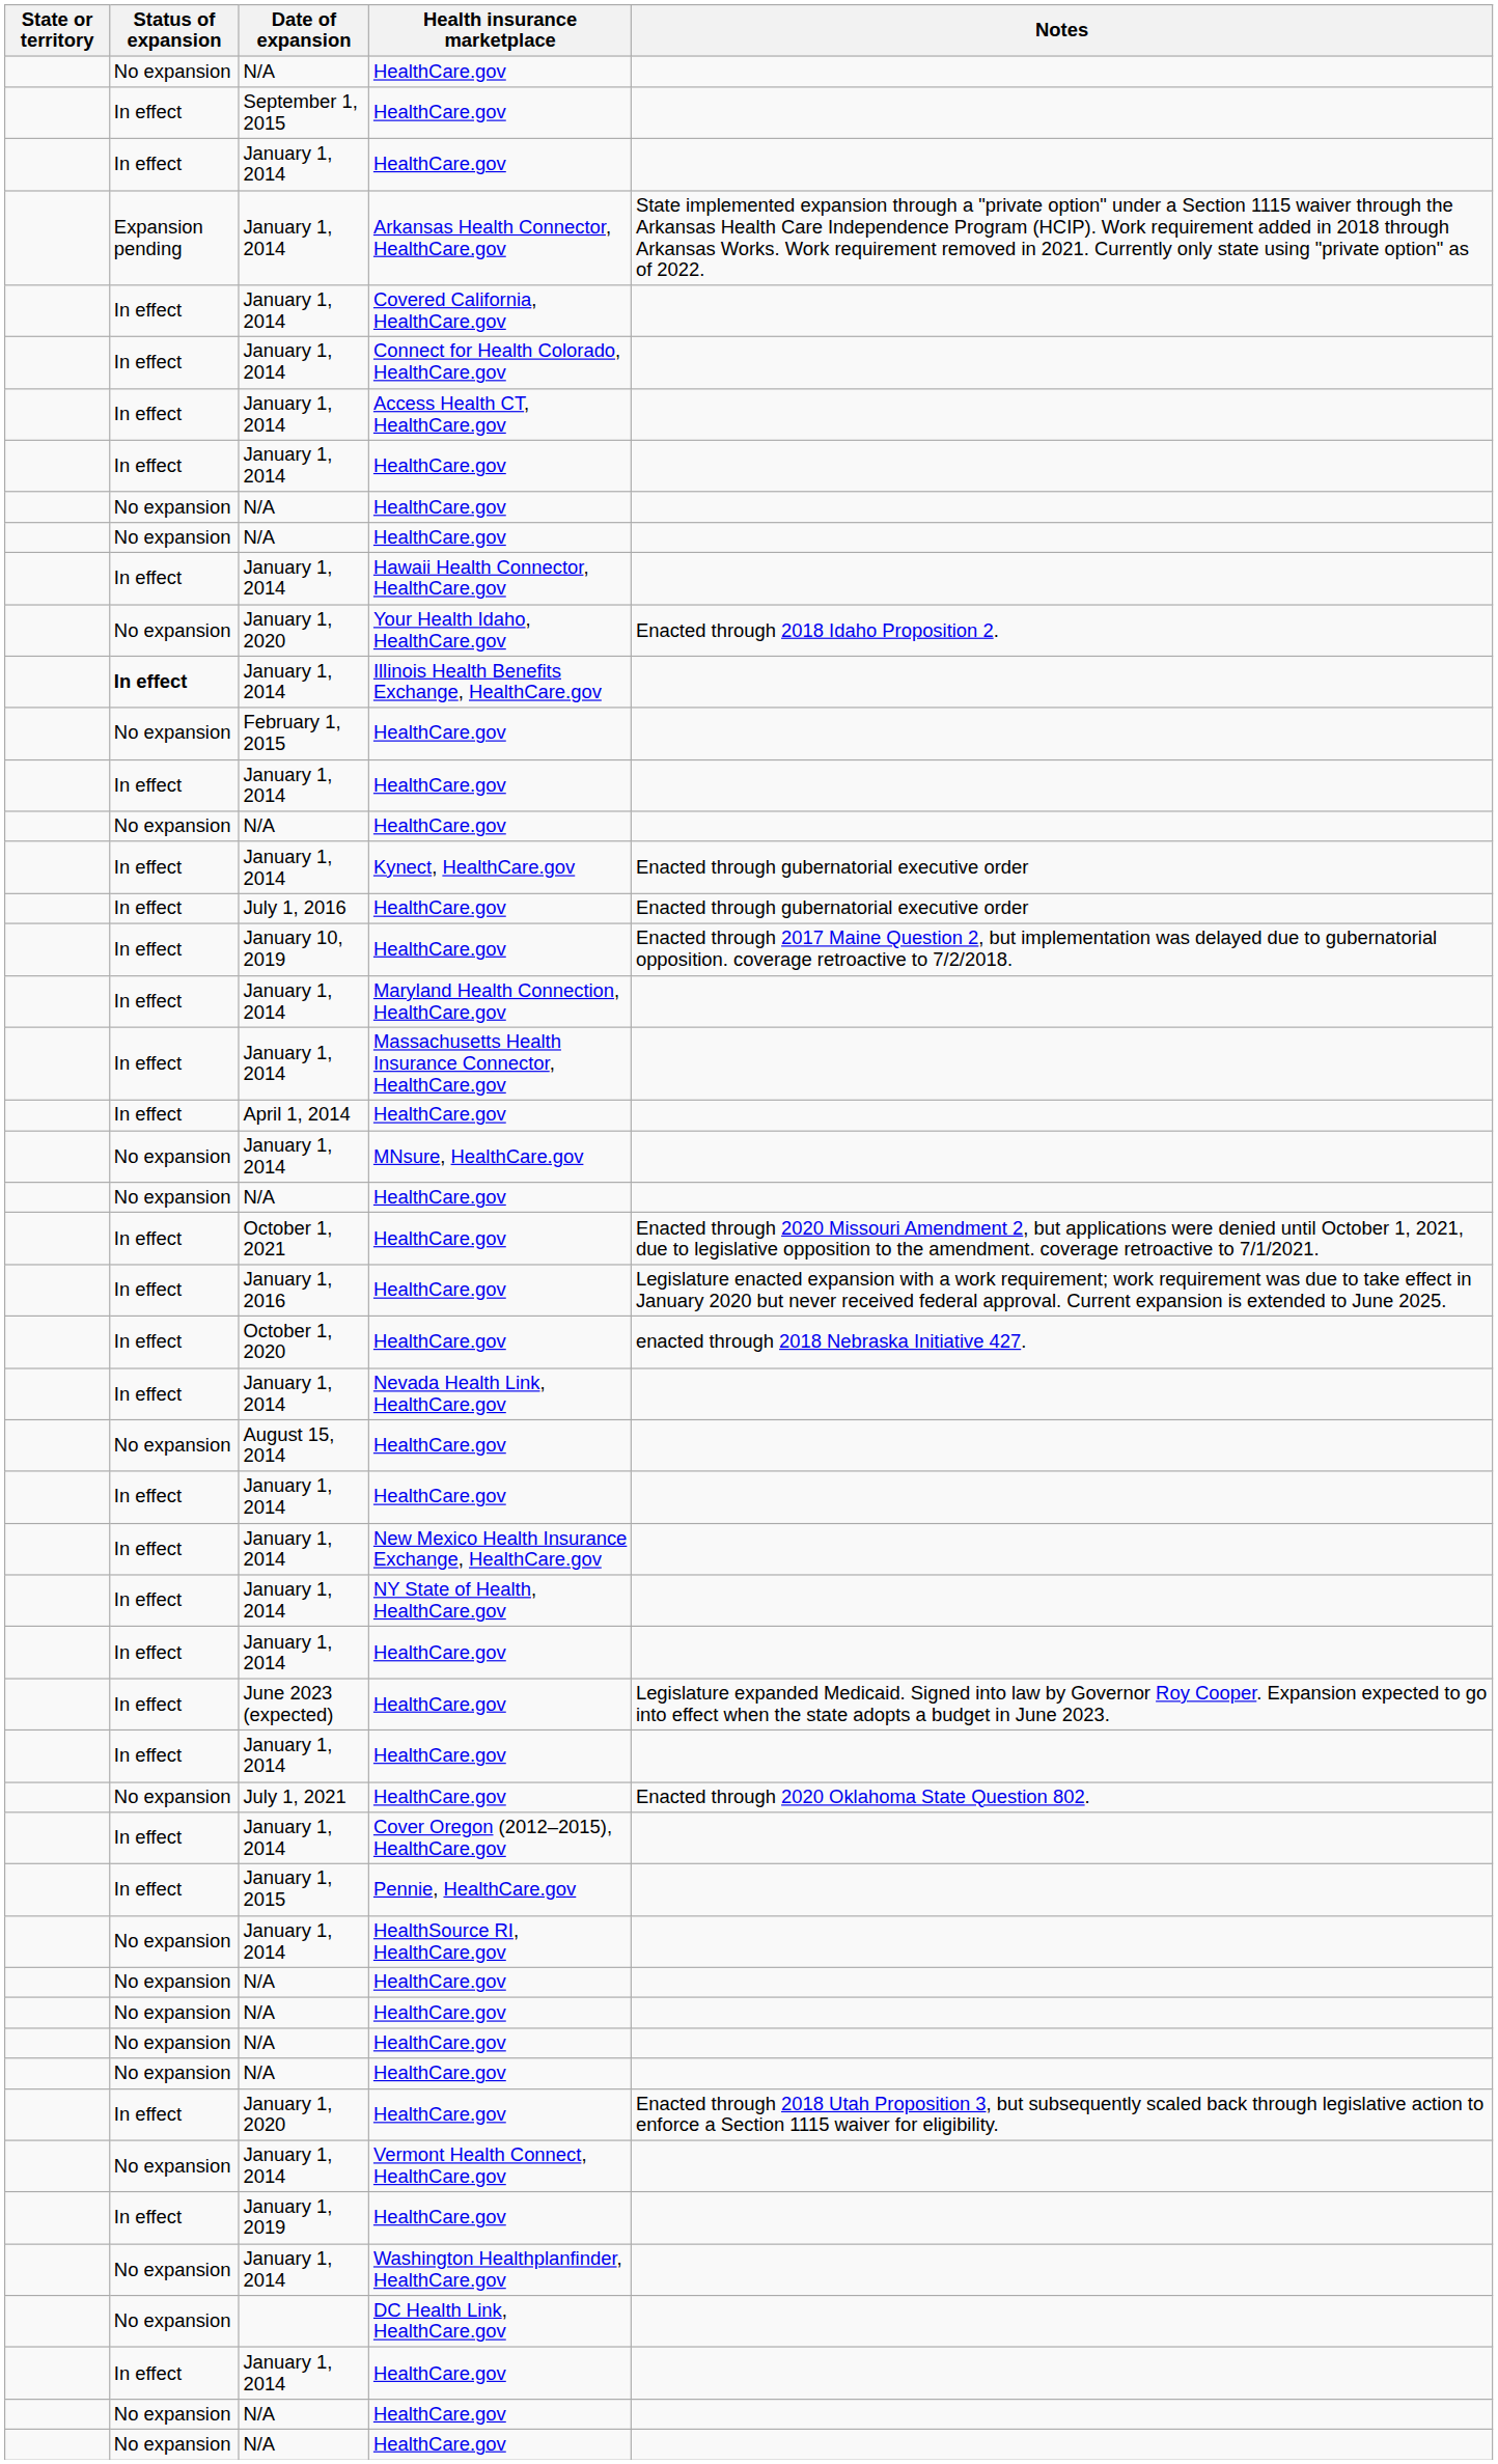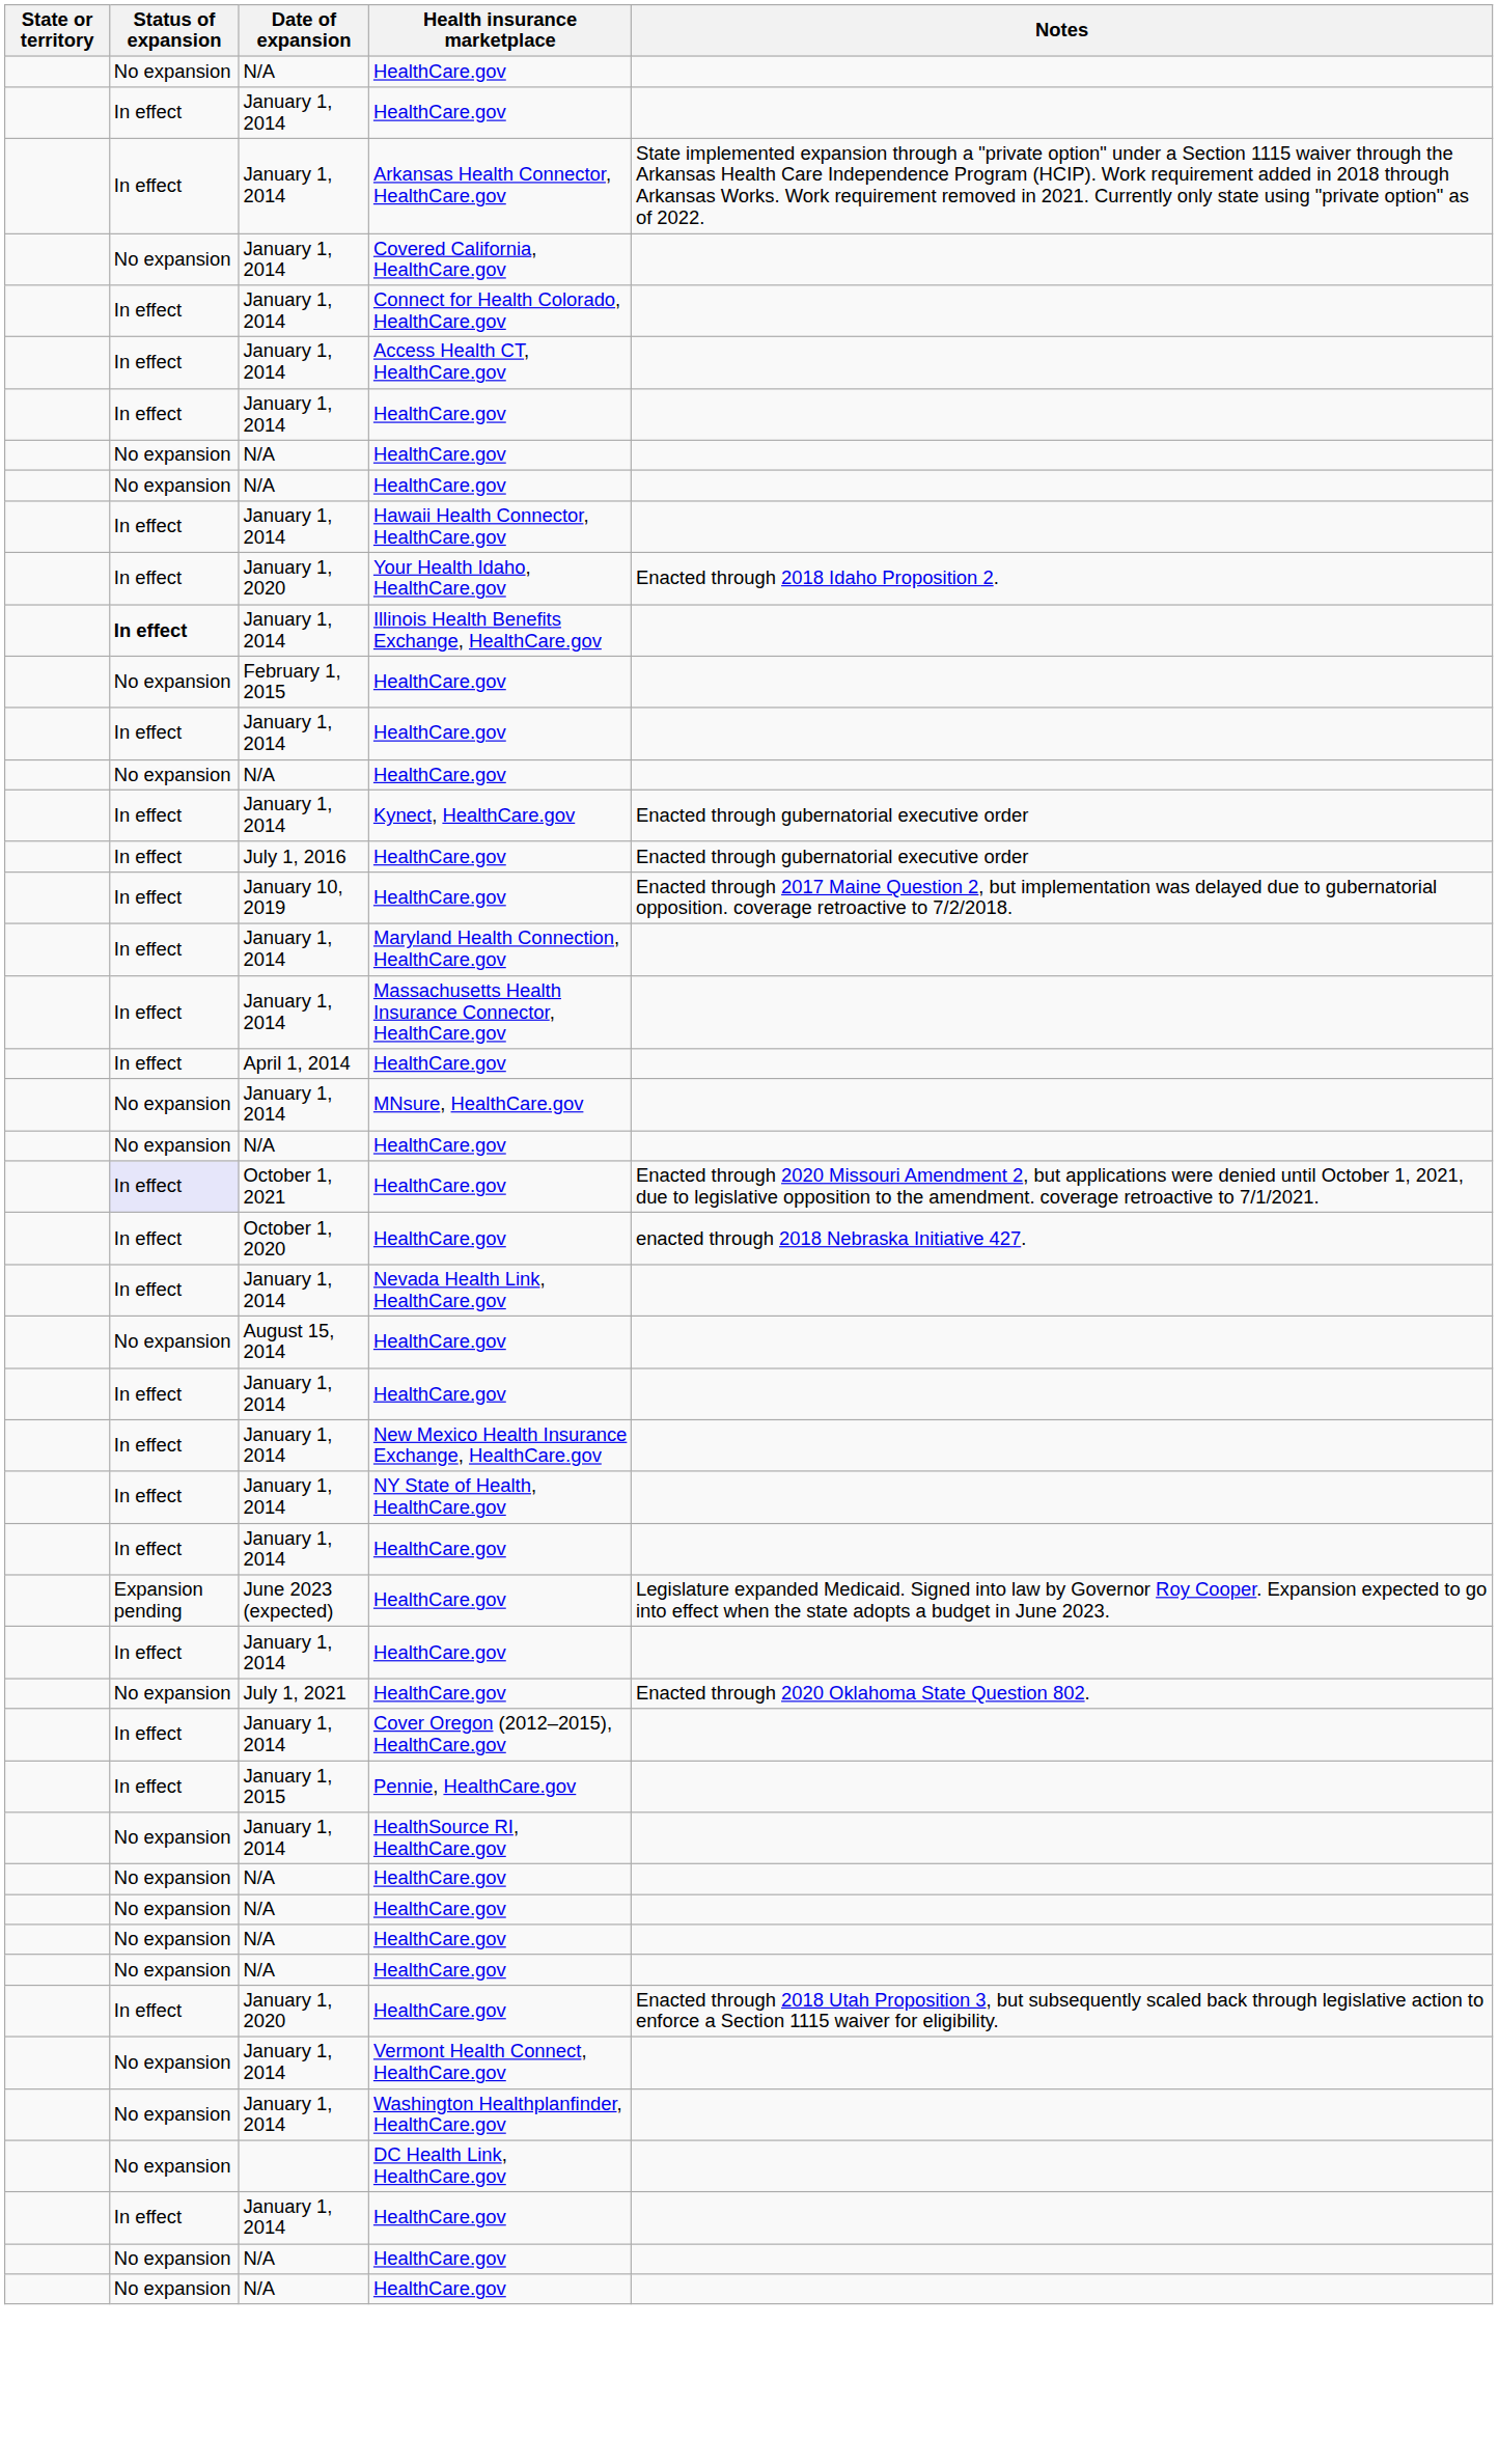- row: In effect | September 1, 2015 | HealthCare.gov
Arkansas Health Connector, HealthCare.gov | Status of expansion: Expansion pending -> In effect
Covered California, HealthCare.gov | Status of expansion: In effect -> No expansion
Your Health Idaho, HealthCare.gov | Status of expansion: No expansion -> In effect
October 1, 2021 / HealthCare.gov | Status of expansion: no background -> lavender background
- row: In effect | January 1, 2016 | HealthCare.gov | Legislature enacted expansion with a work requirement; work requirement was due to take effect in January 2020 but never received federal approval. Current expansion is extended to June 2025.
June 2023 (expected) / HealthCare.gov | Status of expansion: In effect -> Expansion pending
- row: In effect | January 1, 2019 | HealthCare.gov
